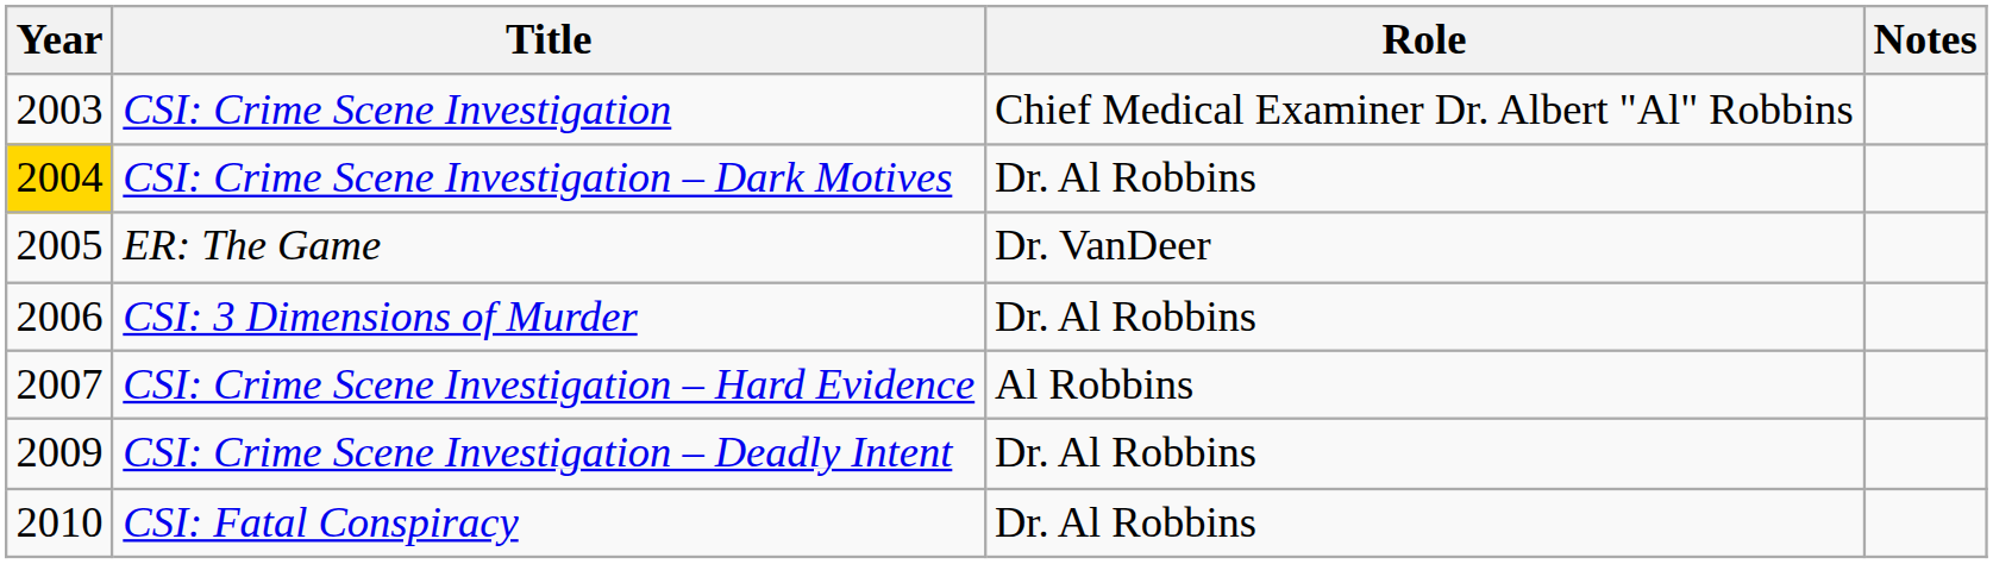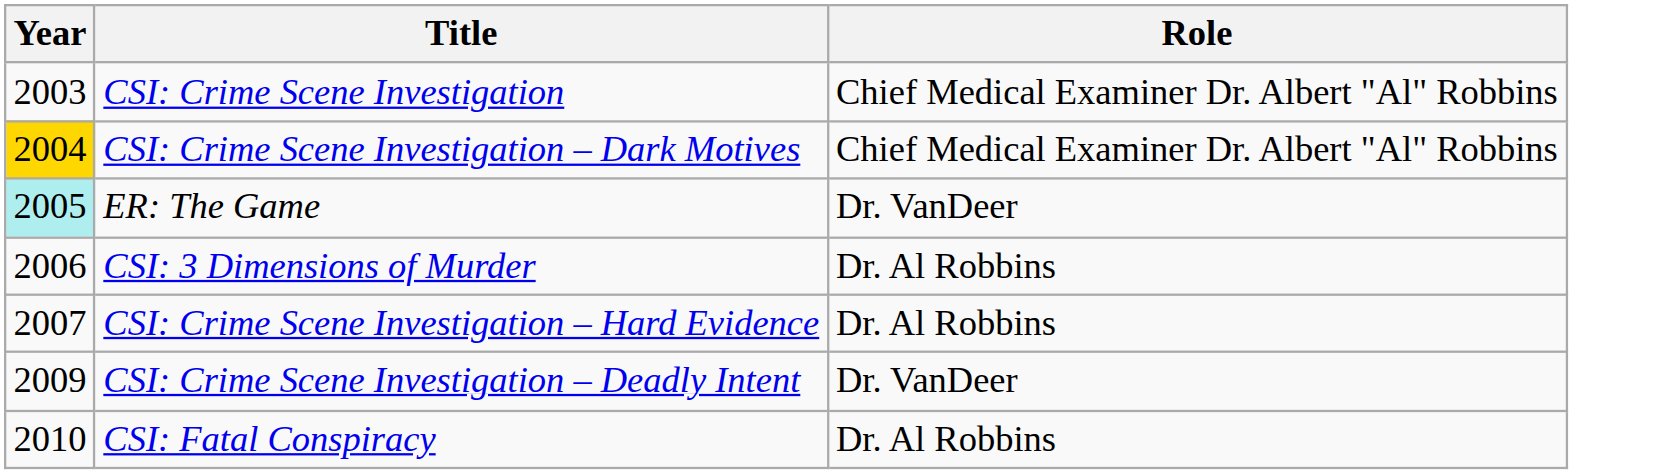- column: Notes
CSI: Crime Scene Investigation – Dark Motives | Role: Dr. Al Robbins -> Chief Medical Examiner Dr. Albert "Al" Robbins
ER: The Game | Year: no background -> paleturquoise background
CSI: Crime Scene Investigation – Hard Evidence | Role: Al Robbins -> Dr. Al Robbins
CSI: Crime Scene Investigation – Deadly Intent | Role: Dr. Al Robbins -> Dr. VanDeer
